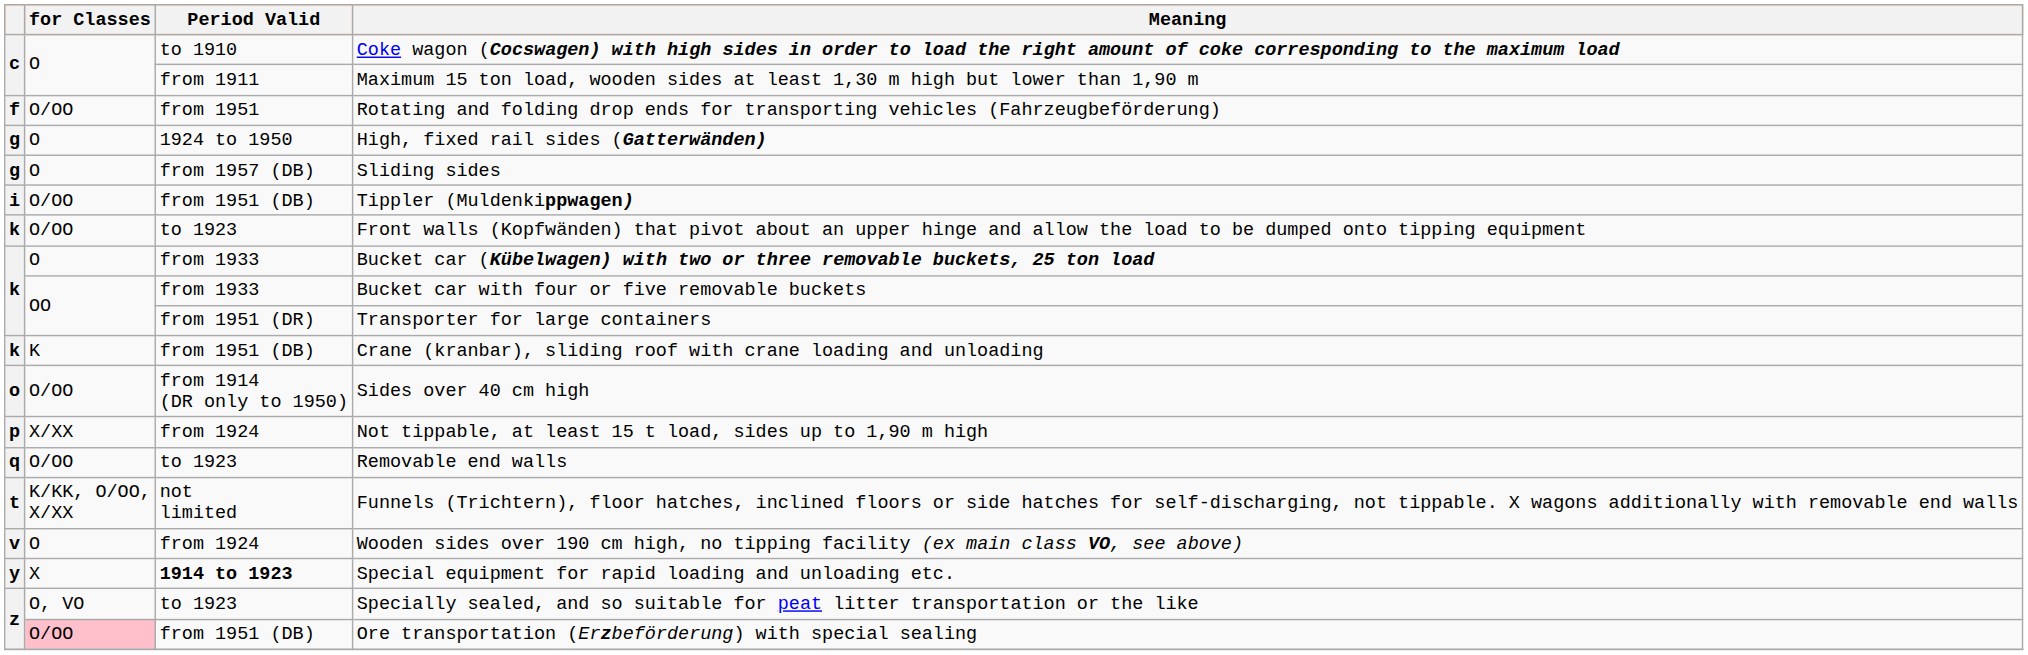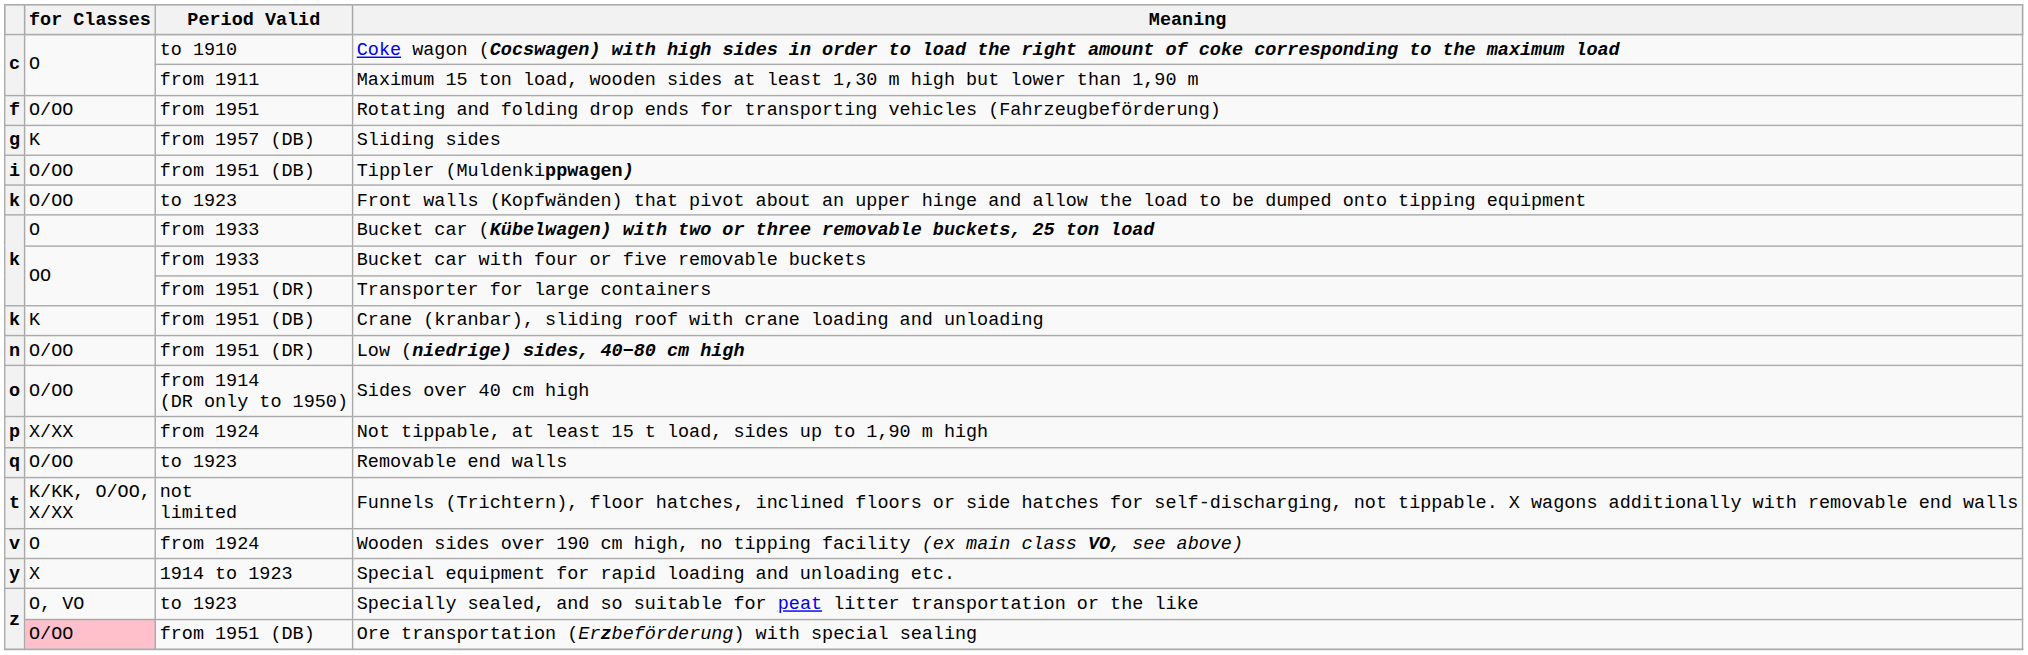- row: g | O | 1924 to 1950 | High, fixed rail sides (Gatterwänden)
Sliding sides | for Classes: O -> K
+ row: n | O/OO | from 1951 (DR) | Low (niedrige) sides, 40−80 cm high
Special equipment for rapid loading and unloading etc. | Period Valid: bold -> normal
